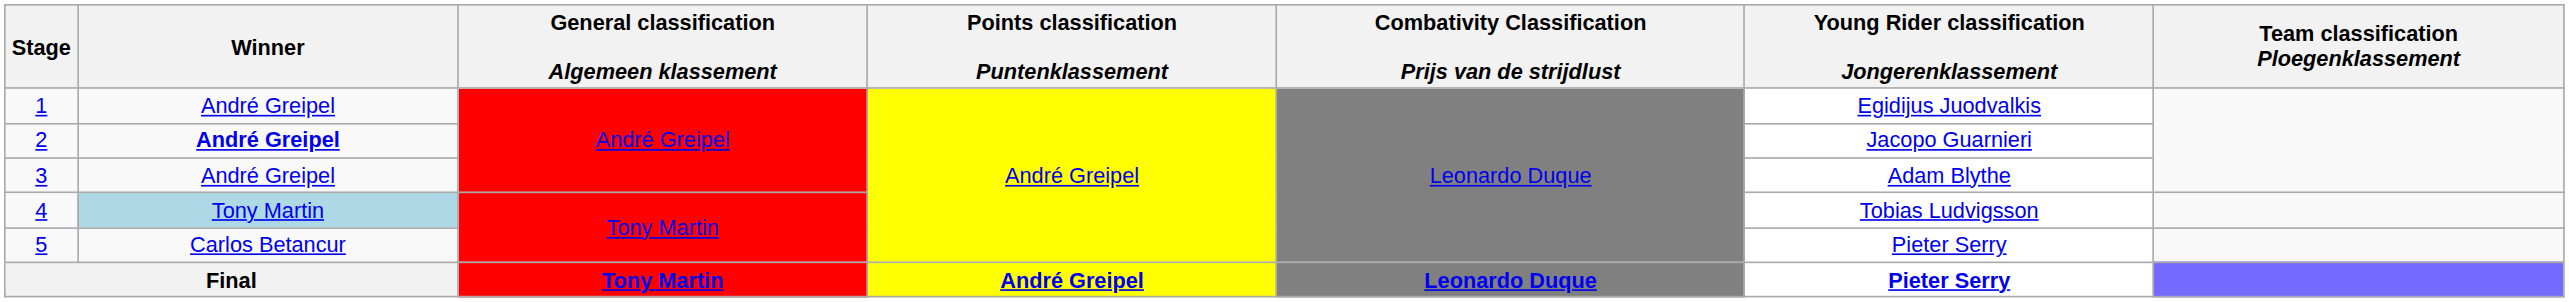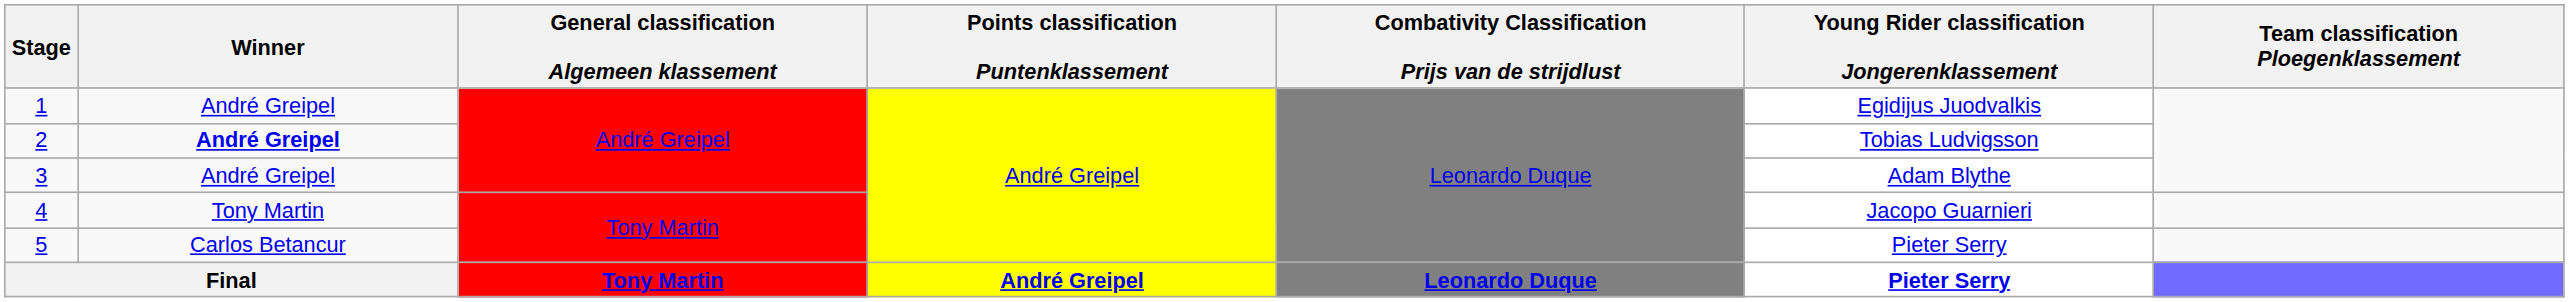2 | Young Rider classification Jongerenklassement: Jacopo Guarnieri -> Tobias Ludvigsson
4 | Winner: lightblue background -> no background
4 | Young Rider classification Jongerenklassement: Tobias Ludvigsson -> Jacopo Guarnieri
